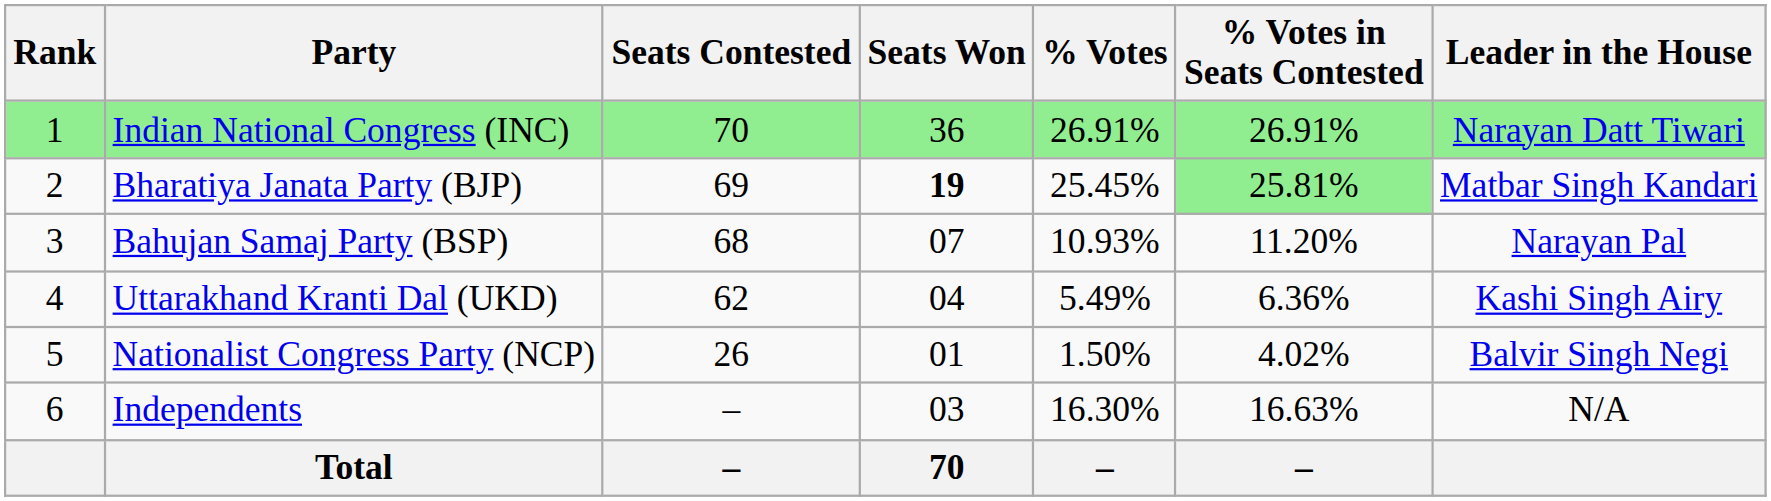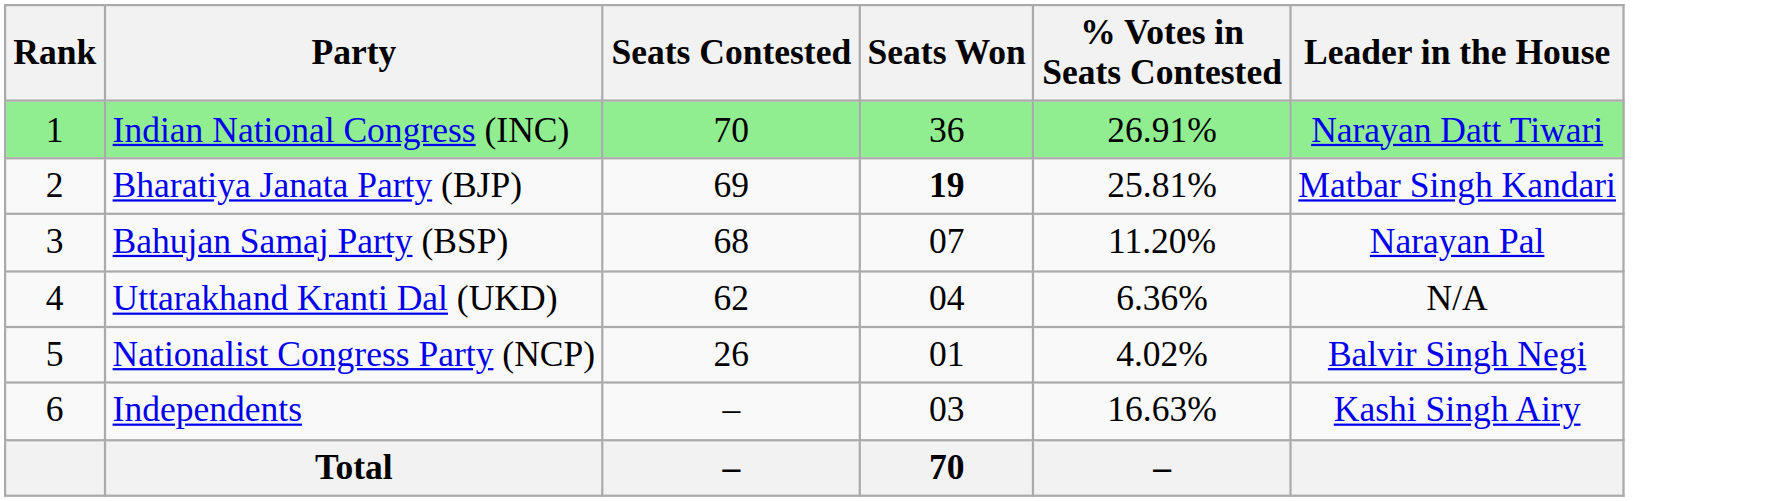- column: % Votes | 26.91% | 25.45% | 10.93% | 5.49% | 1.50% | 16.30% | –
Bharatiya Janata Party (BJP) | % Votes in Seats Contested: lightgreen background -> no background
Uttarakhand Kranti Dal (UKD) | Leader in the House: Kashi Singh Airy -> N/A
Independents | Leader in the House: N/A -> Kashi Singh Airy
